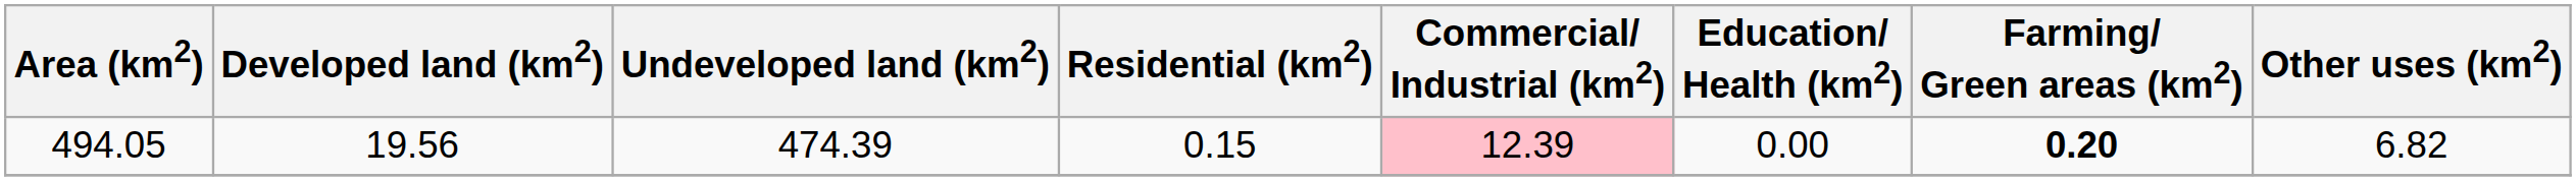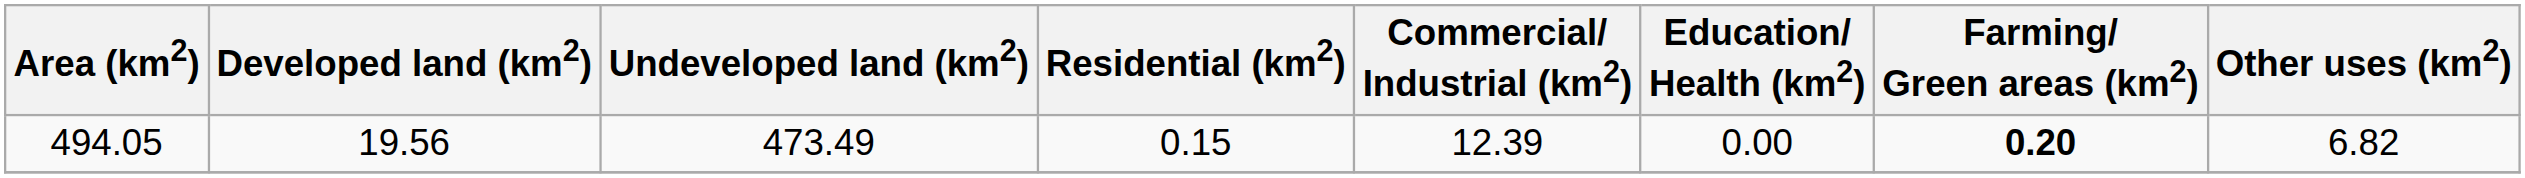494.05 | Undeveloped land (km2): 474.39 -> 473.49
494.05 | Commercial/ Industrial (km2): pink background -> no background
